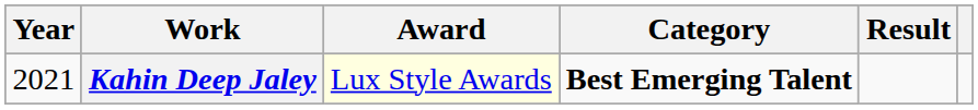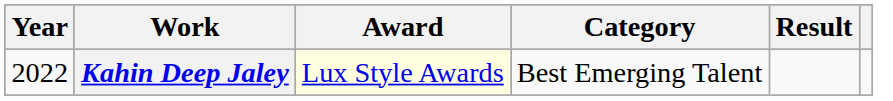Kahin Deep Jaley | Year: 2021 -> 2022
Kahin Deep Jaley | Category: bold -> normal
